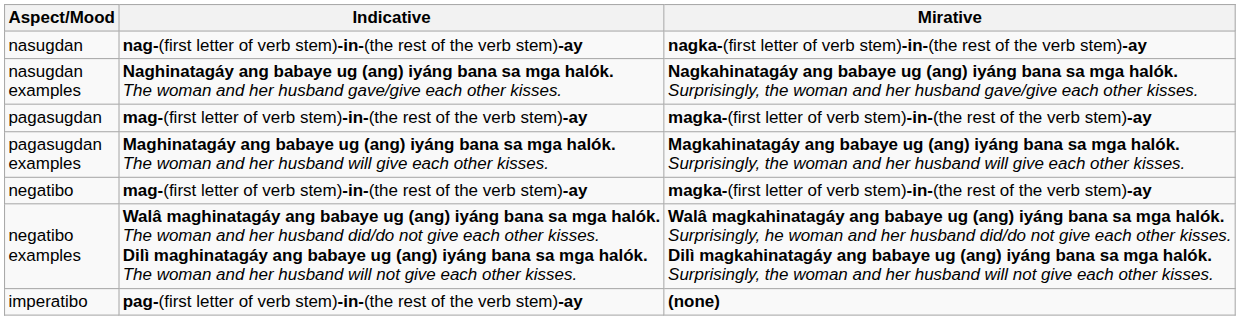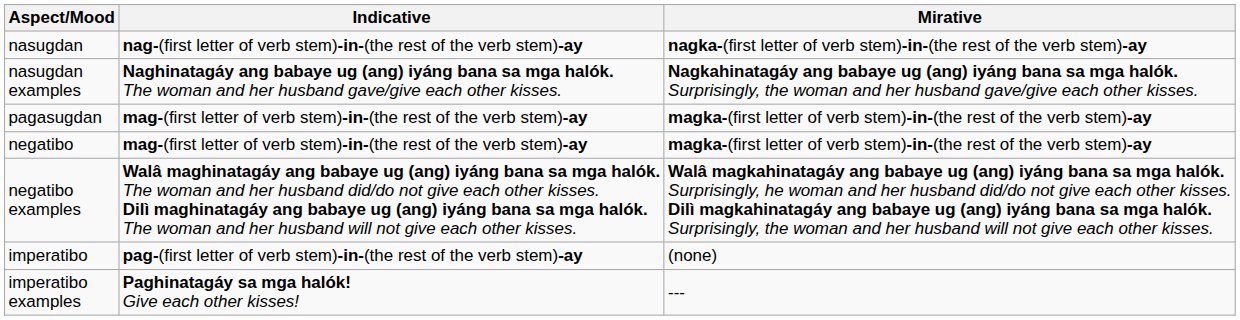- row: pagasugdan examples | Maghinatagáy ang babaye ug (ang) iyáng bana sa mga halók. The woman and her husband will give each other kisses. | Magkahinatagáy ang babaye ug (ang) iyáng bana sa mga halók. Surprisingly, the woman and her husband will give each other kisses.
imperatibo | Mirative: bold -> normal
+ row: imperatibo examples | Paghinatagáy sa mga halók! Give each other kisses! | ---
